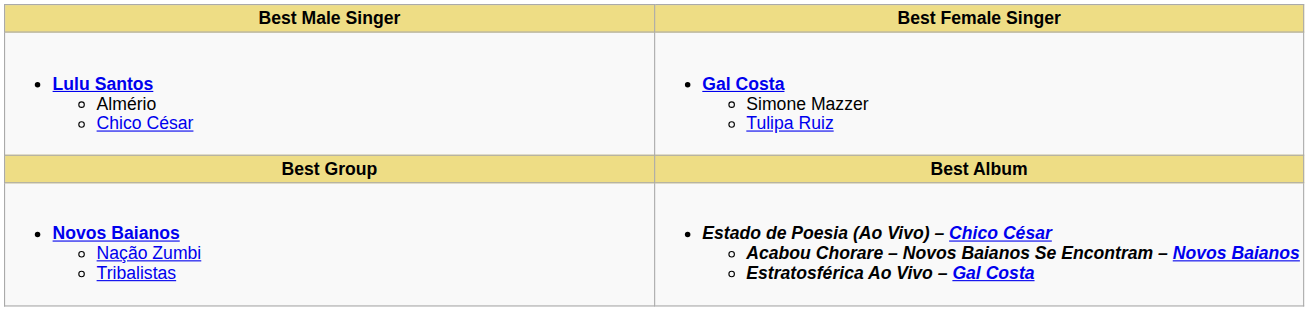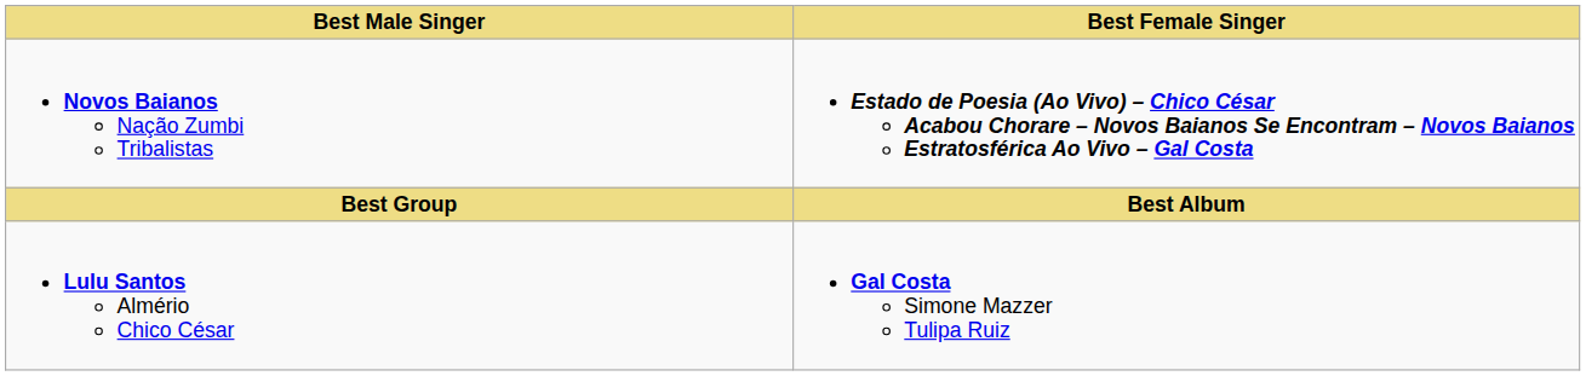rows swapped: Lulu Santos Almério Chico César <-> Novos Baianos Nação Zumbi Tribalistas
